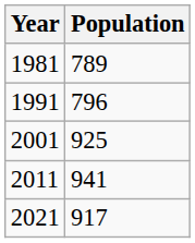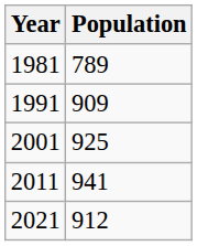1991 | Population: 796 -> 909
2021 | Population: 917 -> 912
